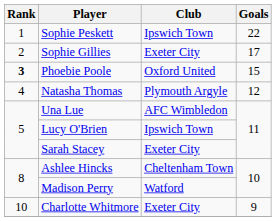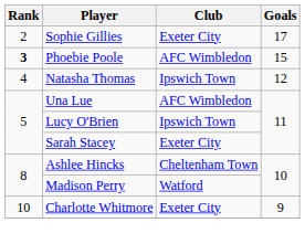- row: 1 | Sophie Peskett | Ipswich Town | 22
Phoebie Poole | Club: Oxford United -> AFC Wimbledon
Natasha Thomas | Club: Plymouth Argyle -> Ipswich Town
